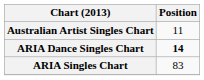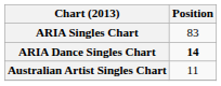rows swapped: ARIA Singles Chart <-> Australian Artist Singles Chart
